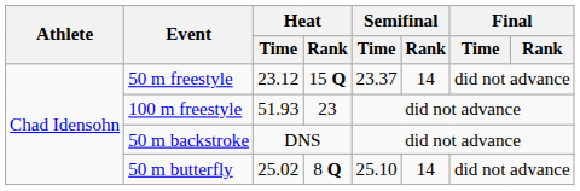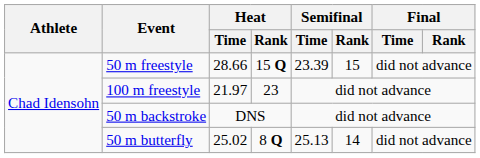50 m freestyle | Heat / Time: 23.12 -> 28.66
50 m freestyle | Semifinal / Time: 23.37 -> 23.39
50 m freestyle | Semifinal / Rank: 14 -> 15
100 m freestyle | Heat / Time: 51.93 -> 21.97
50 m butterfly | Semifinal / Time: 25.10 -> 25.13
